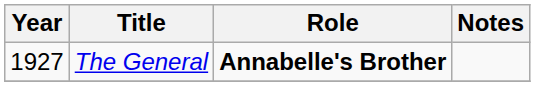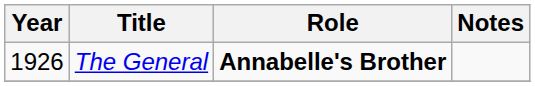The General | Year: 1927 -> 1926
